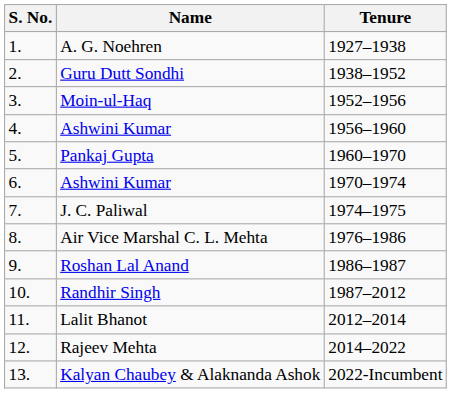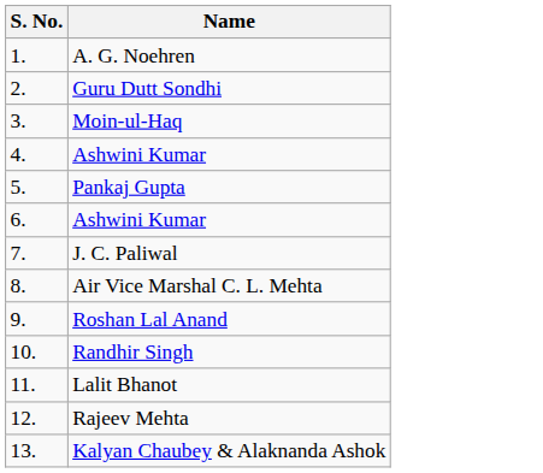- column: Tenure | 1927–1938 | 1938–1952 | 1952–1956 | 1956–1960 | 1960–1970 | 1970–1974 | 1974–1975 | 1976–1986 | 1986–1987 | 1987–2012 | 2012–2014 | 2014–2022 | 2022-Incumbent
